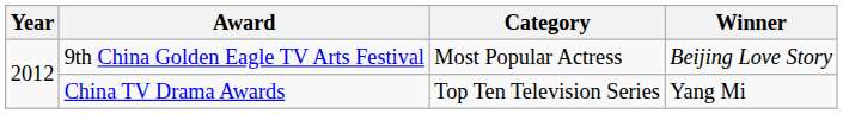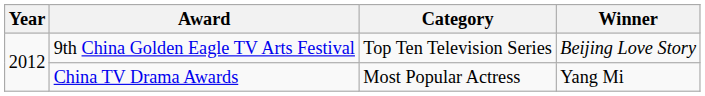9th China Golden Eagle TV Arts Festival | Category: Most Popular Actress -> Top Ten Television Series
China TV Drama Awards | Category: Top Ten Television Series -> Most Popular Actress
